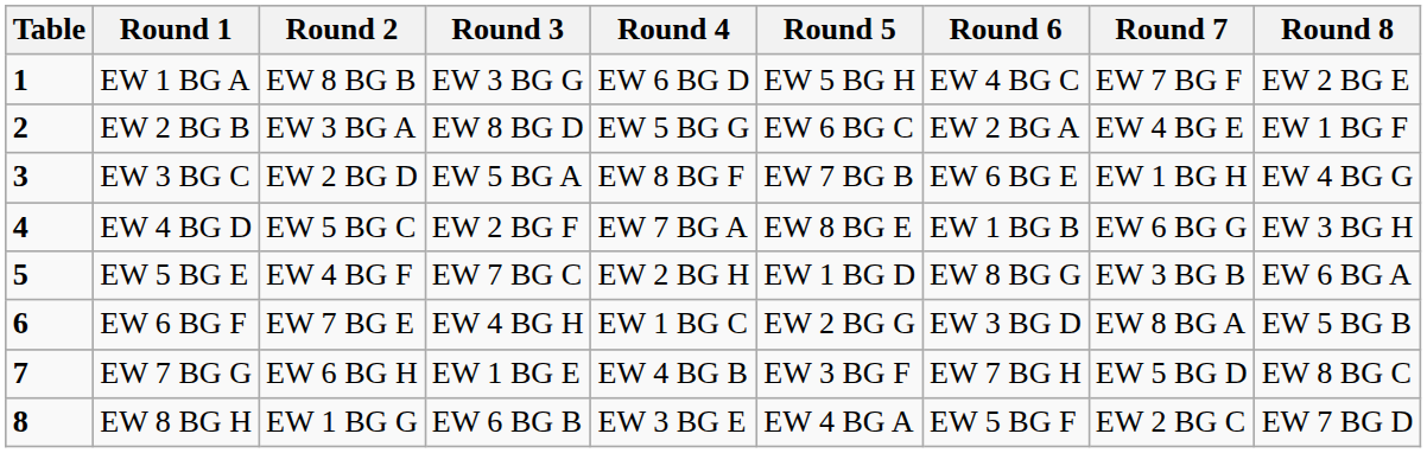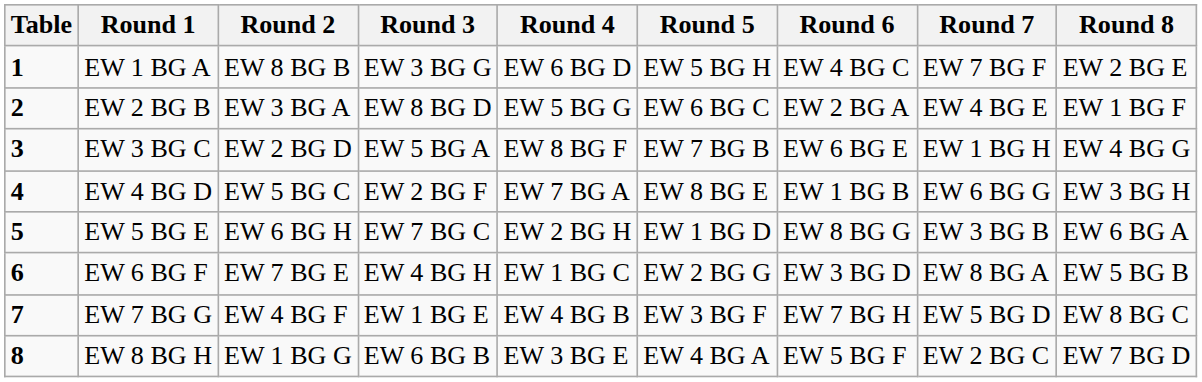EW 5 BG E | Round 2: EW 4 BG F -> EW 6 BG H
EW 7 BG G | Round 2: EW 6 BG H -> EW 4 BG F
